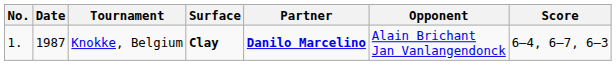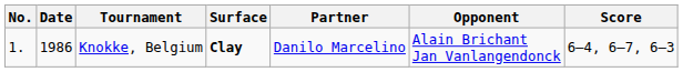Knokke, Belgium | Date: 1987 -> 1986
Knokke, Belgium | Partner: bold -> normal
